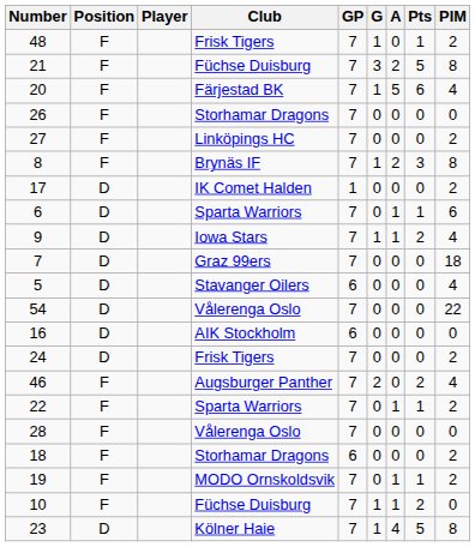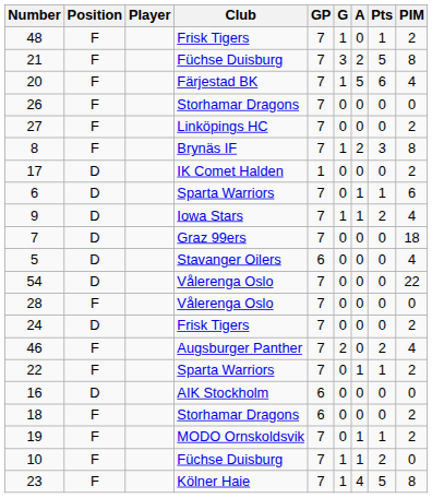rows swapped: 28 <-> 16
23 | Position: D -> F
